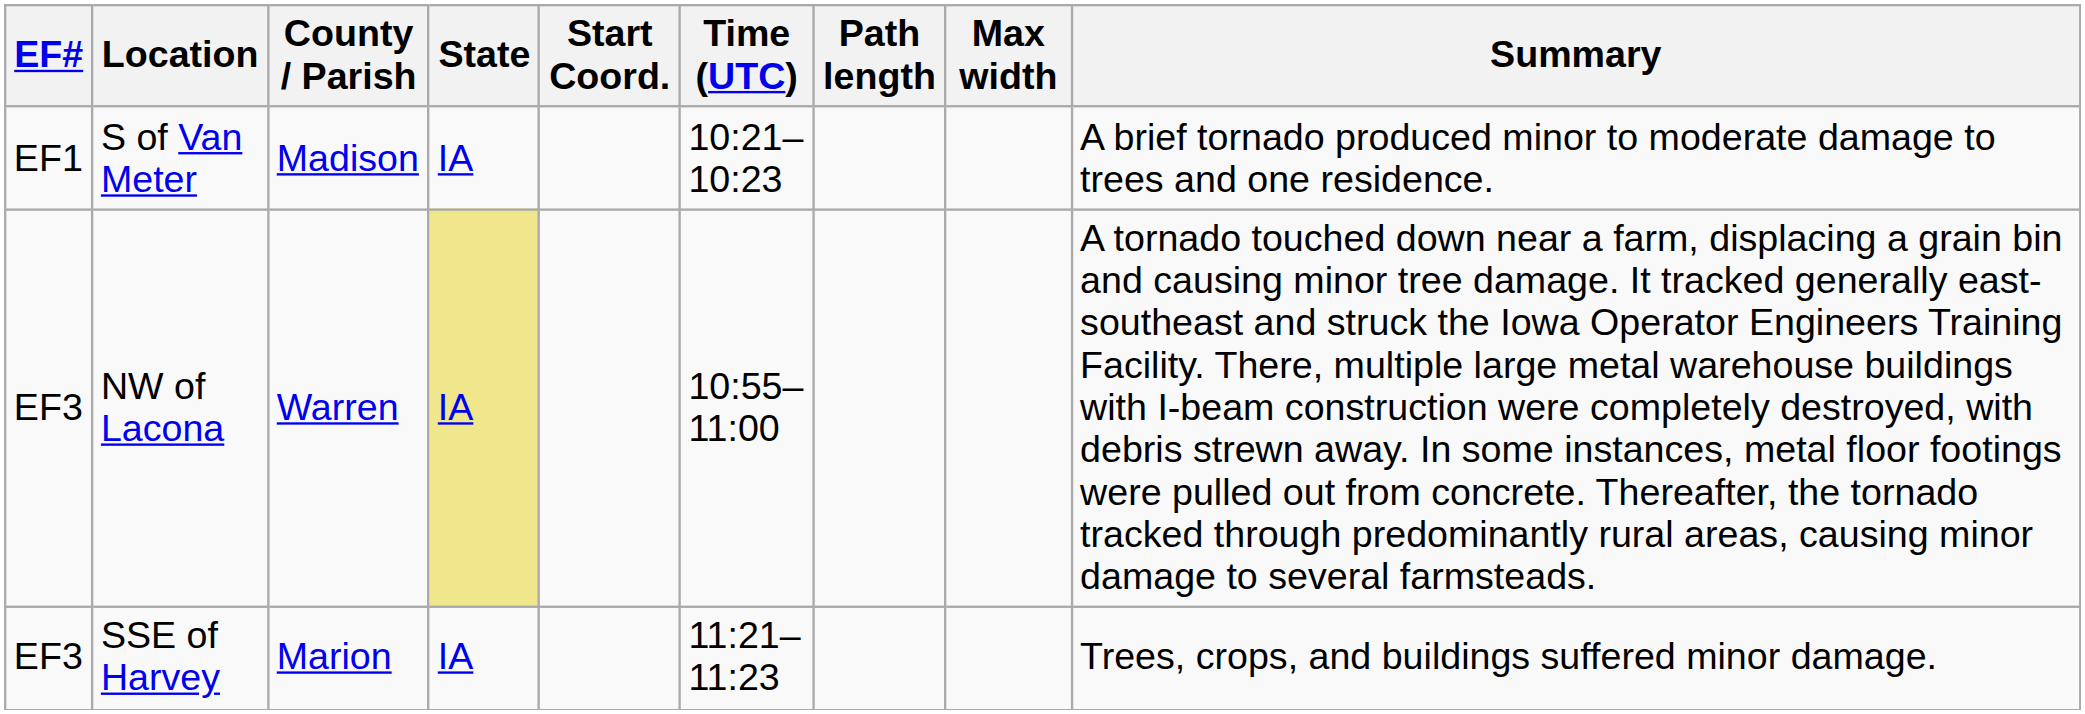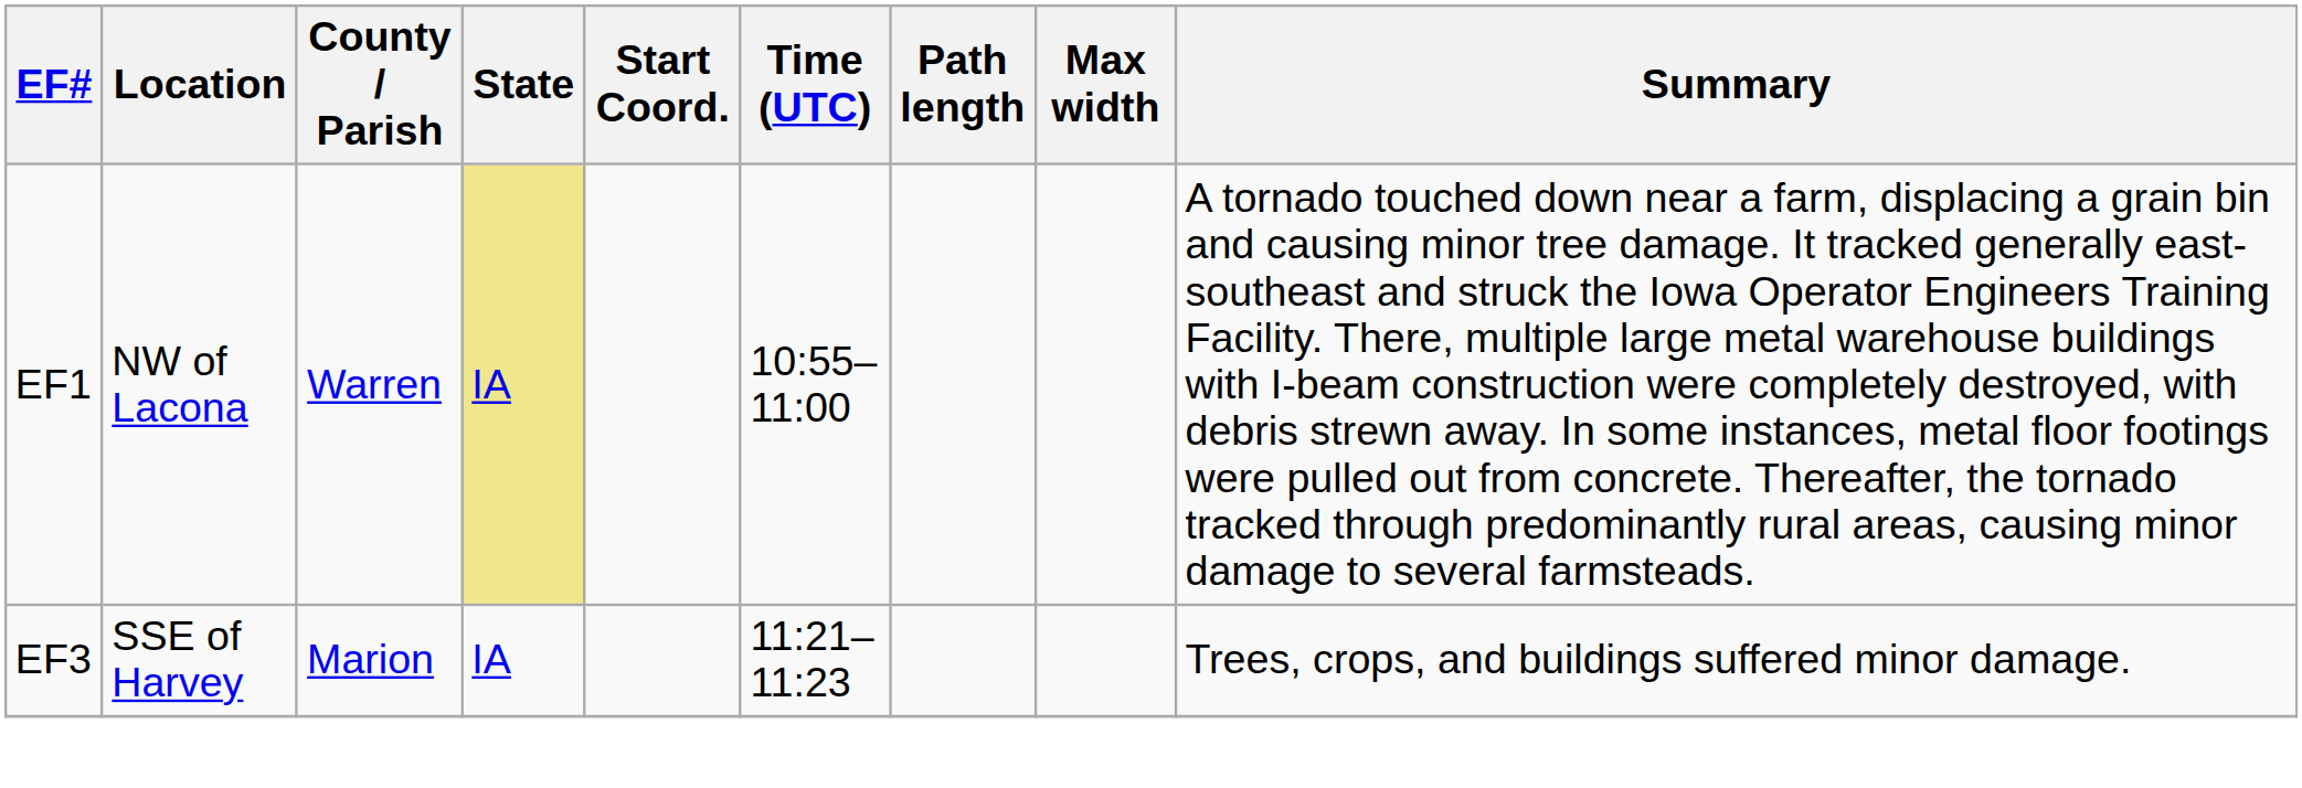- row: EF1 | S of Van Meter | Madison | IA | 10:21–10:23 | A brief tornado produced minor to moderate damage to trees and one residence.
NW of Lacona | EF#: EF3 -> EF1
